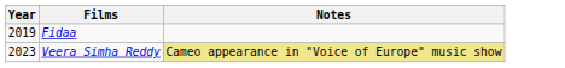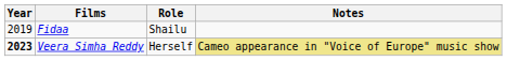+ column: Role | Shailu | Herself
Veera Simha Reddy | Year: normal -> bold
